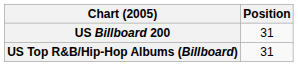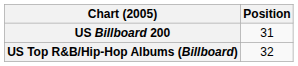US Top R&B/Hip-Hop Albums (Billboard) | Position: 31 -> 32
